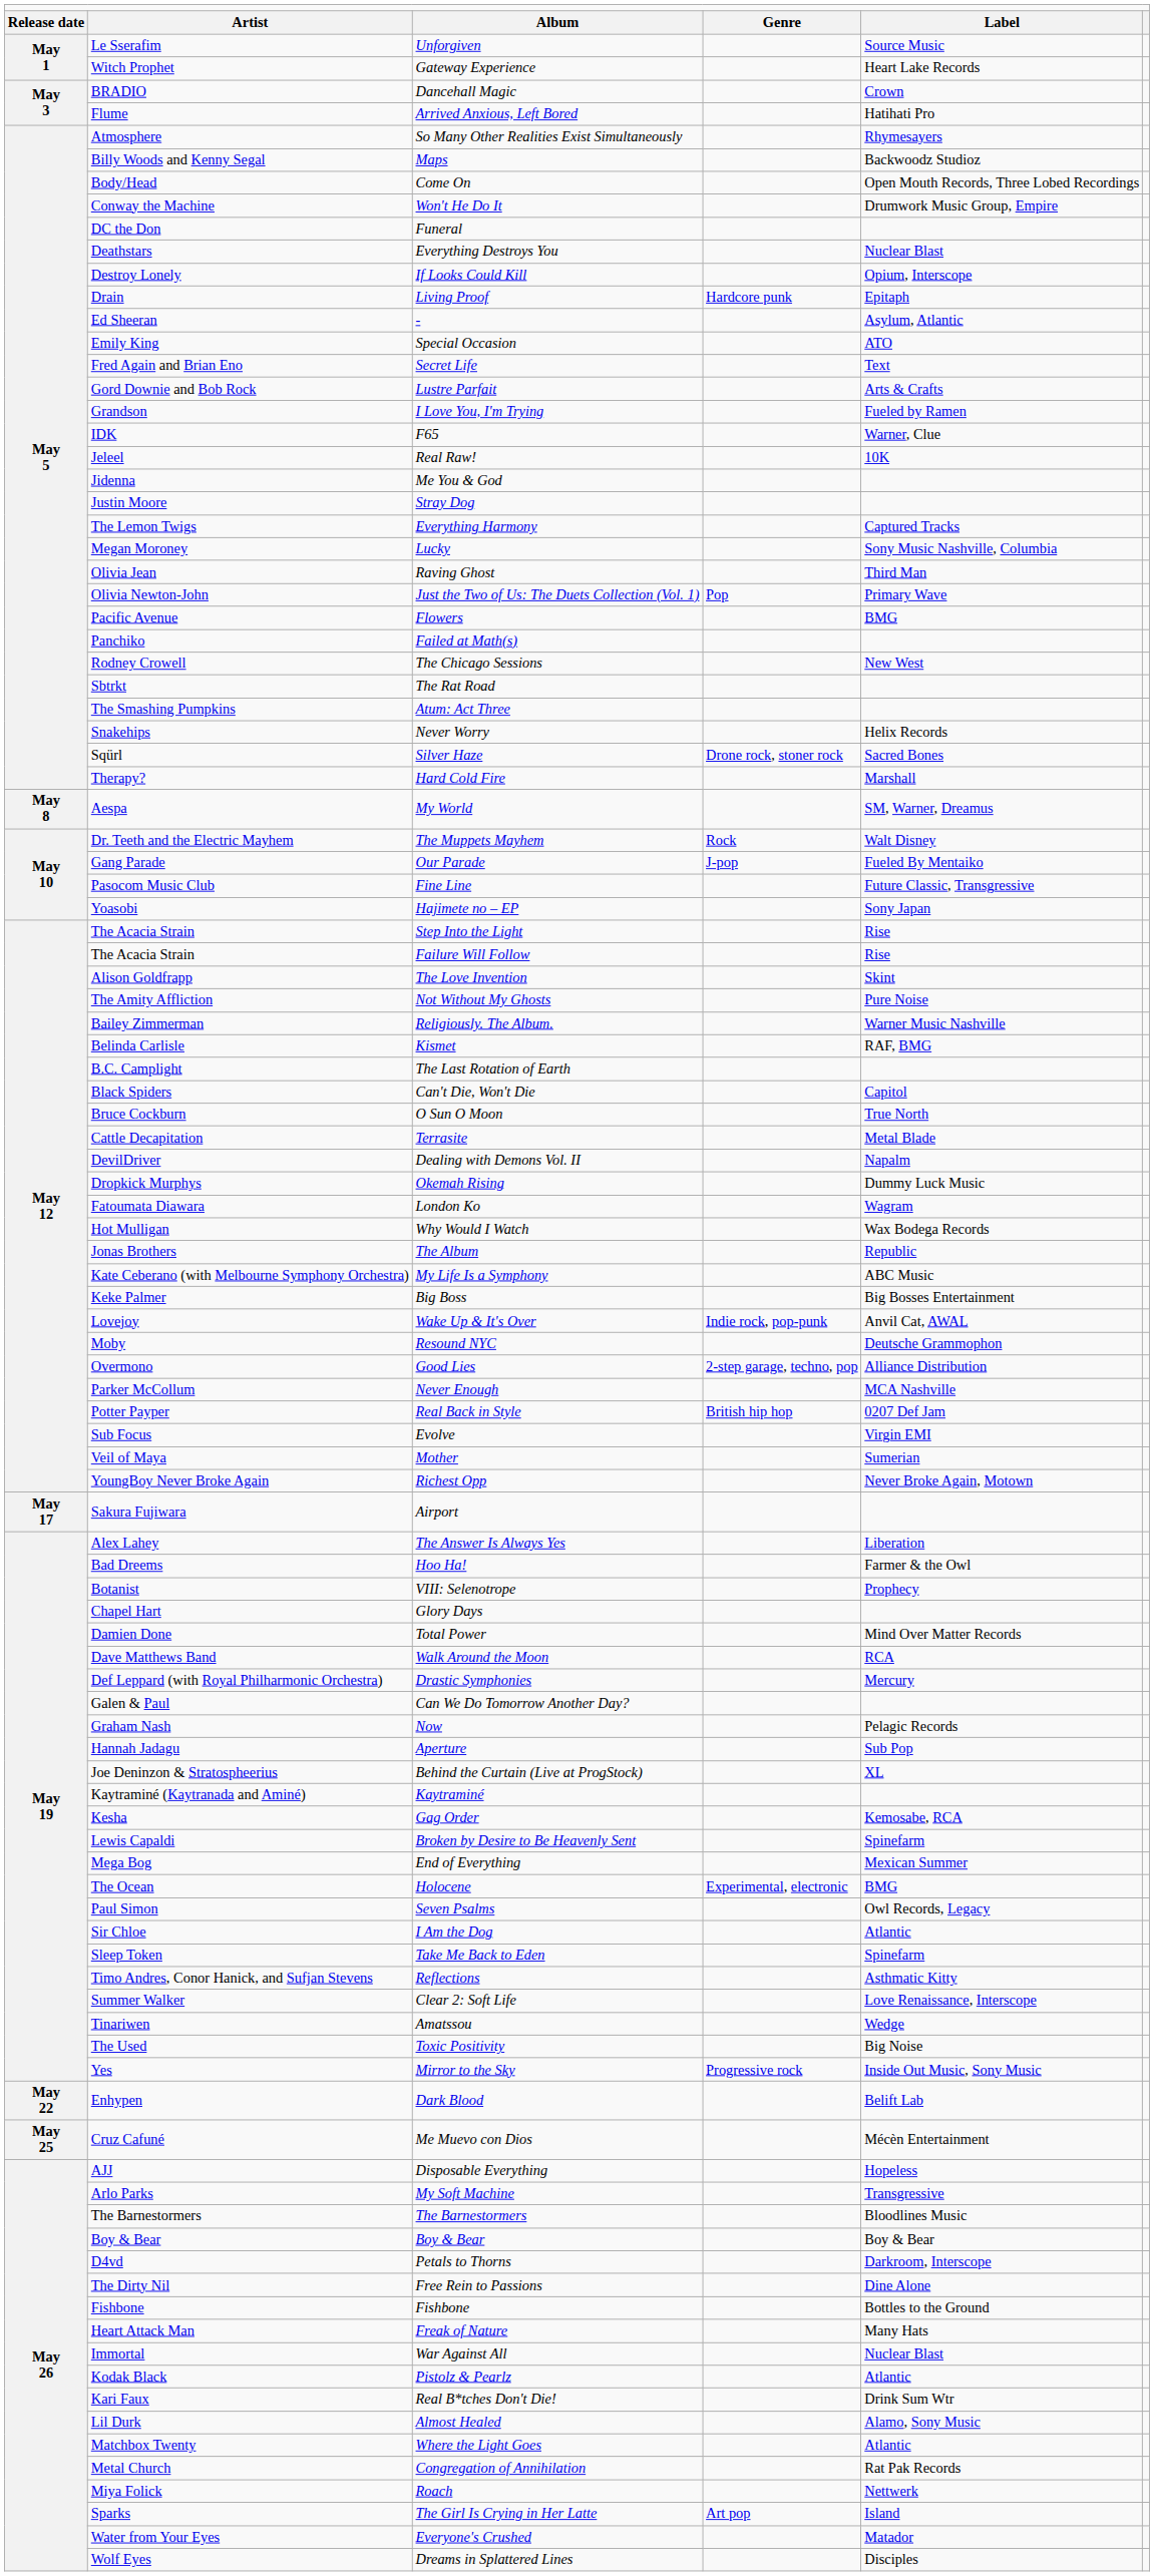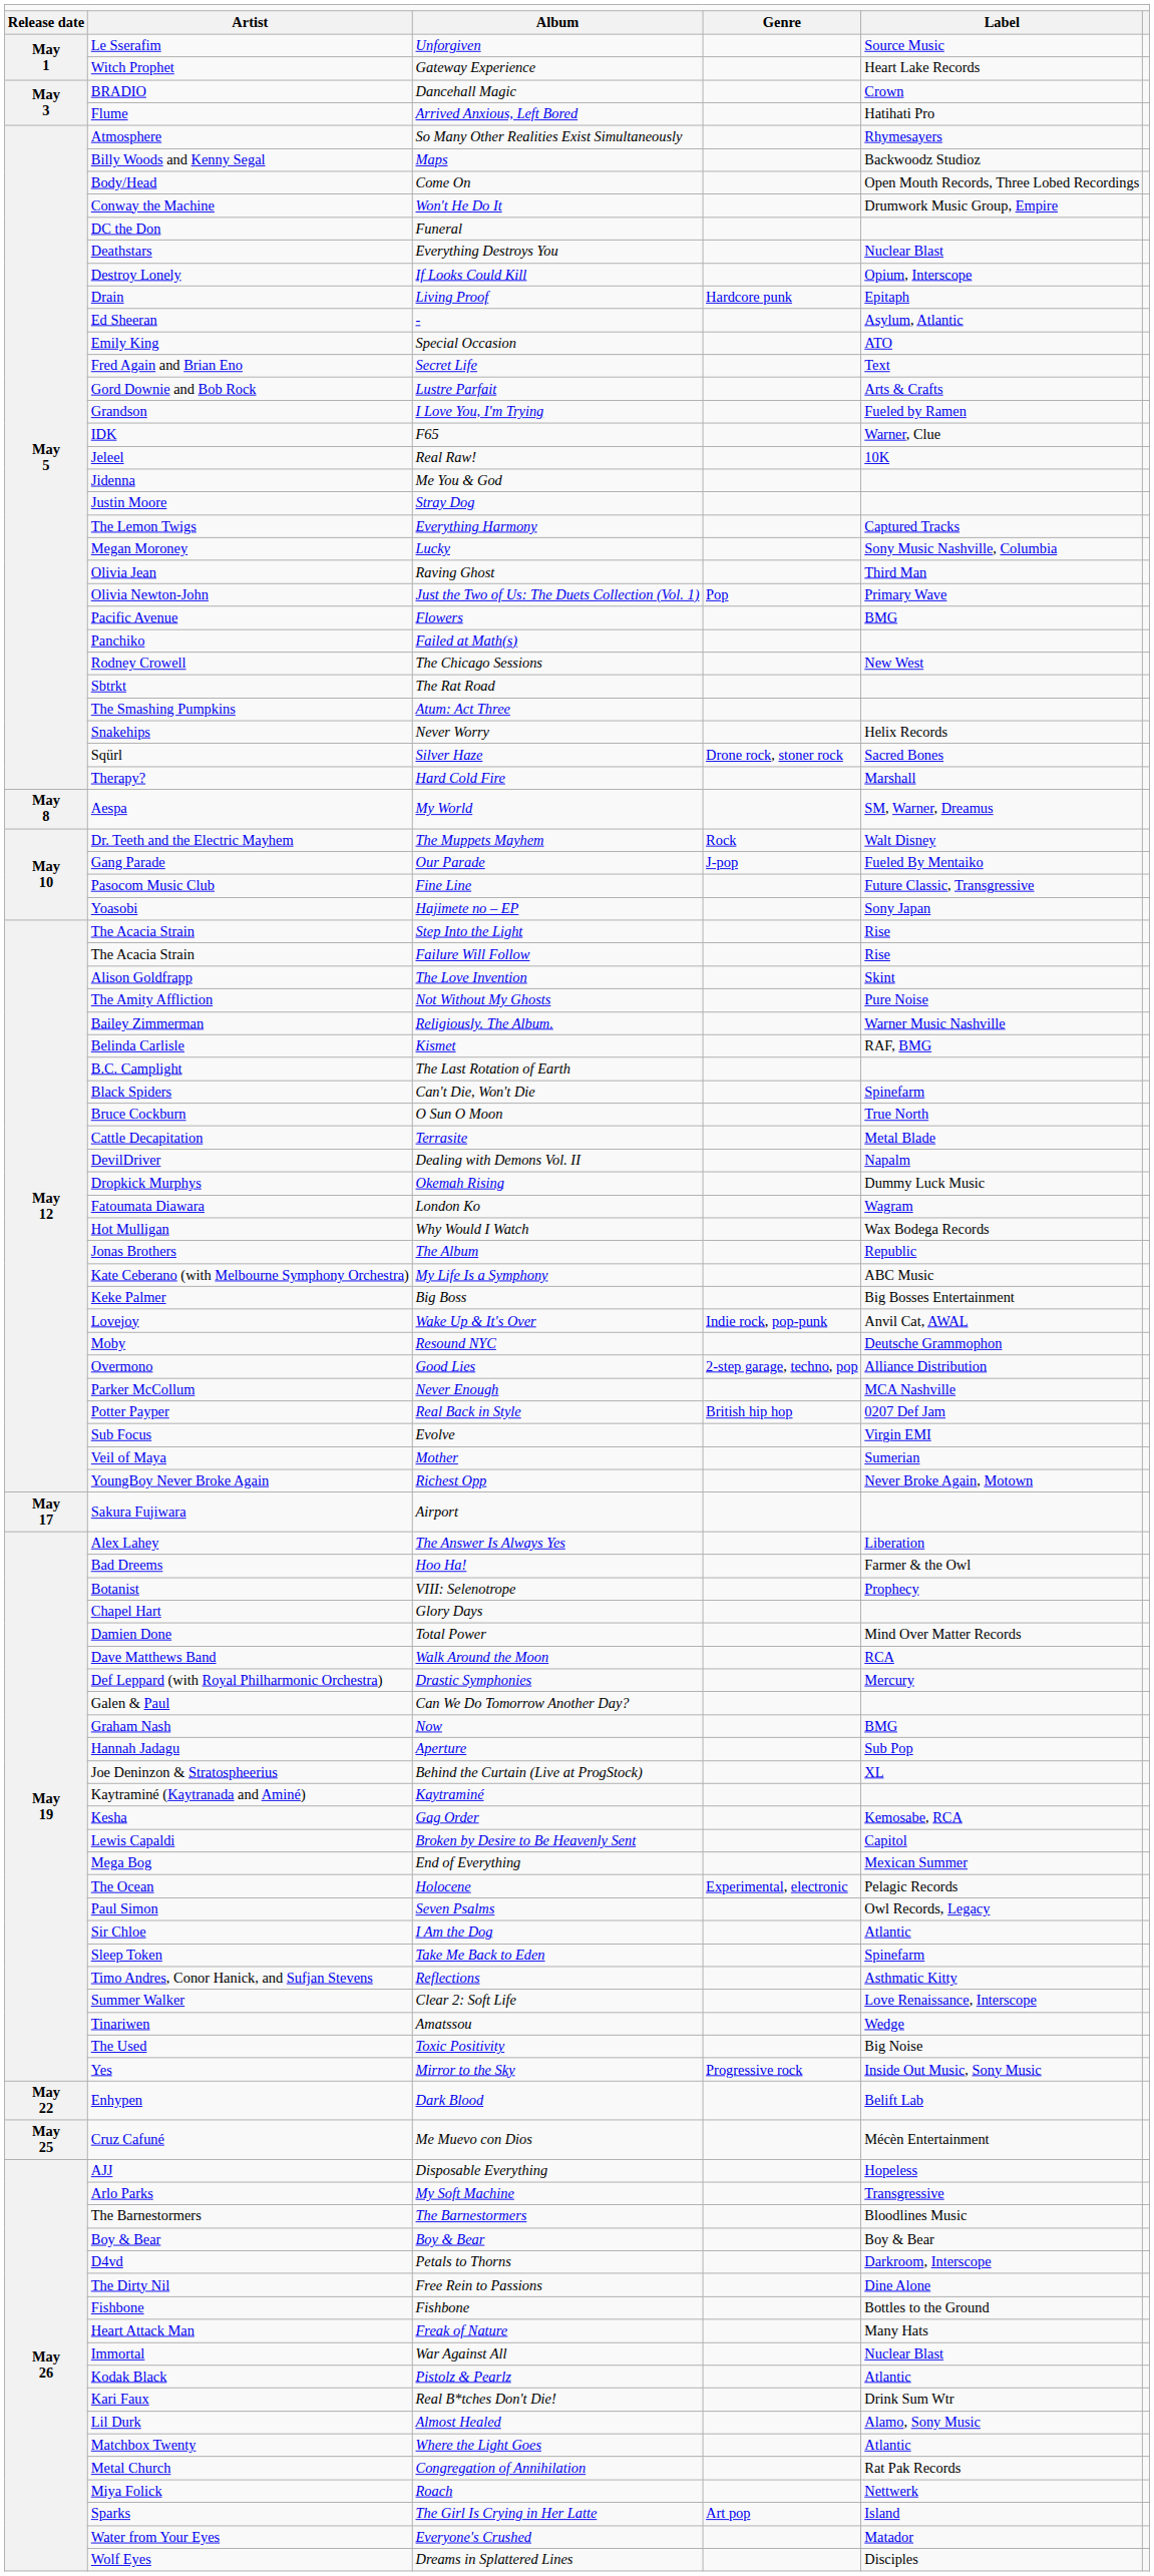Can't Die, Won't Die | column 5: Capitol -> Spinefarm
Now | column 5: Pelagic Records -> BMG
Broken by Desire to Be Heavenly Sent | column 5: Spinefarm -> Capitol
Holocene | column 5: BMG -> Pelagic Records
